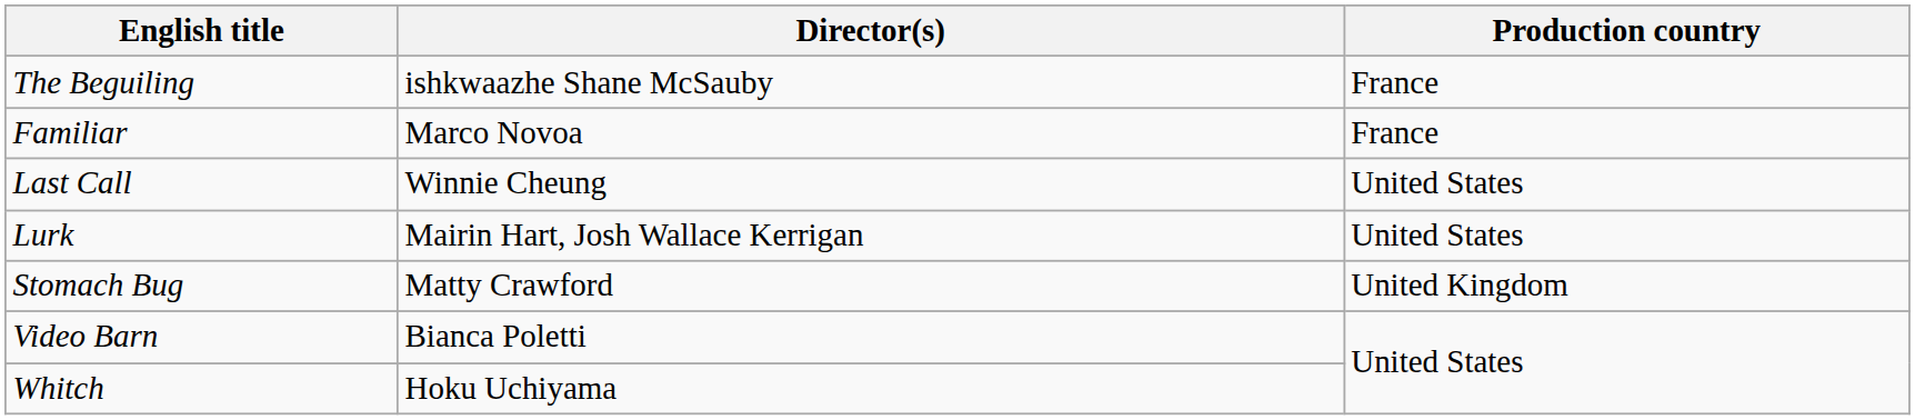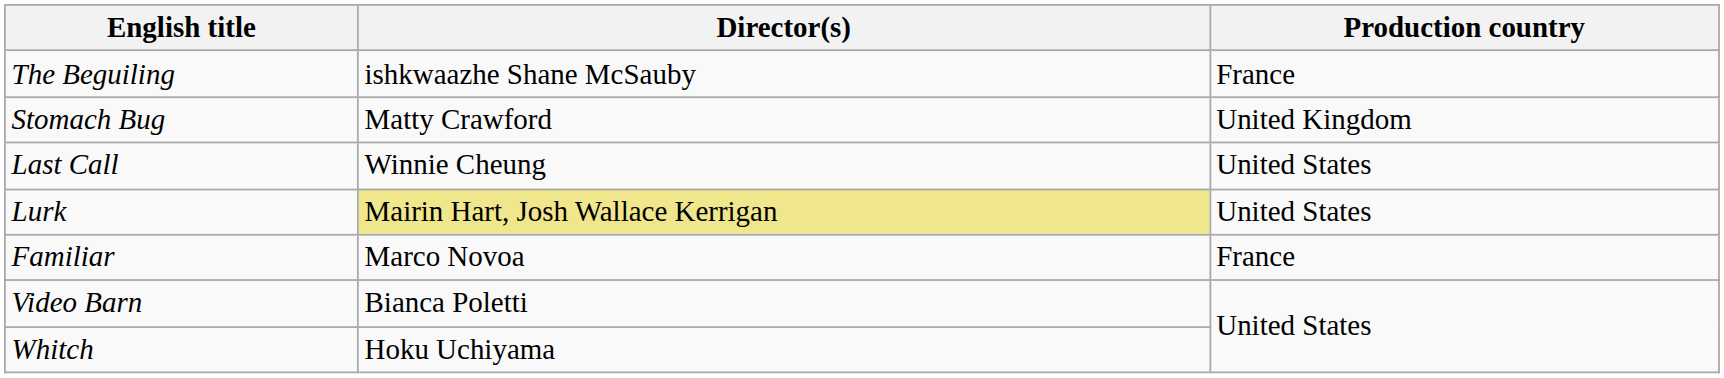rows swapped: Familiar <-> Stomach Bug
Lurk | Director(s): no background -> khaki background
